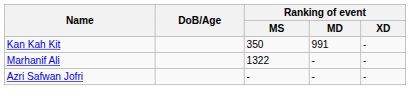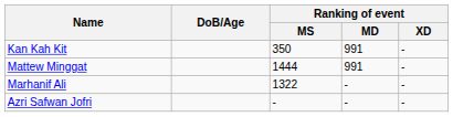+ row: Mattew Minggat | 1444 | 991 | -
